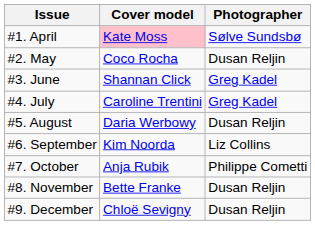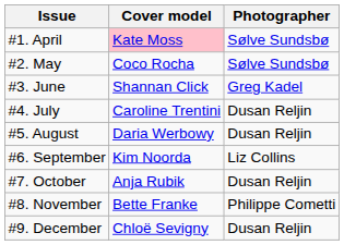#2. May | Photographer: Dusan Reljin -> Sølve Sundsbø
#4. July | Photographer: Greg Kadel -> Dusan Reljin
#7. October | Photographer: Philippe Cometti -> Dusan Reljin
#8. November | Photographer: Dusan Reljin -> Philippe Cometti
